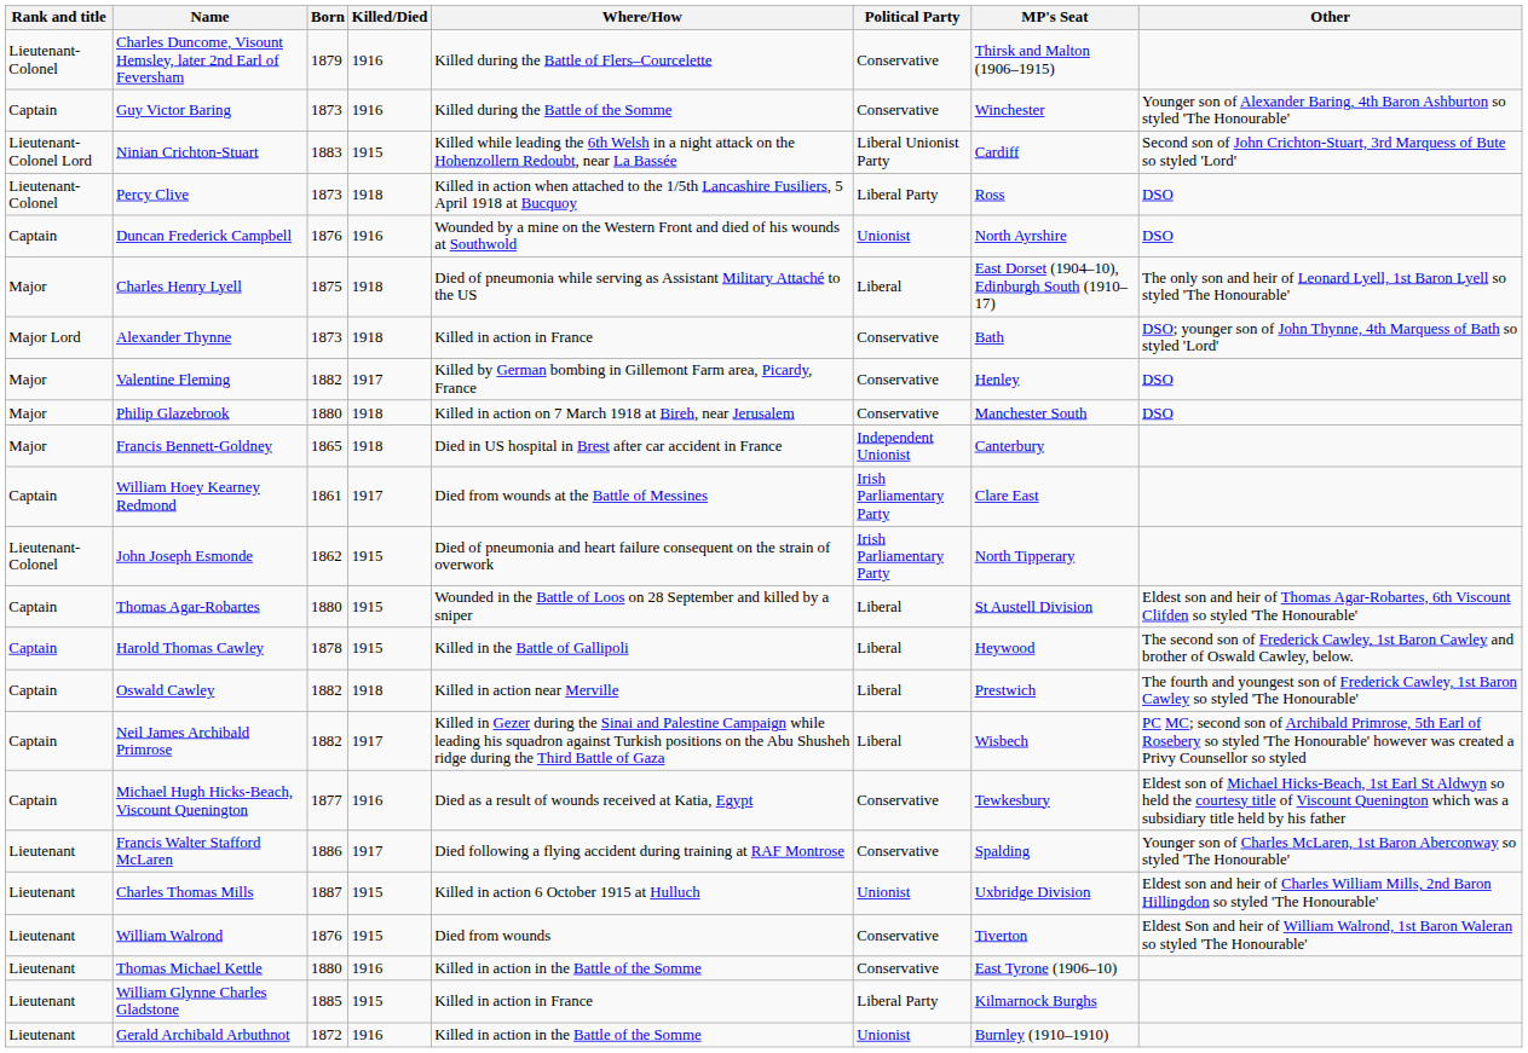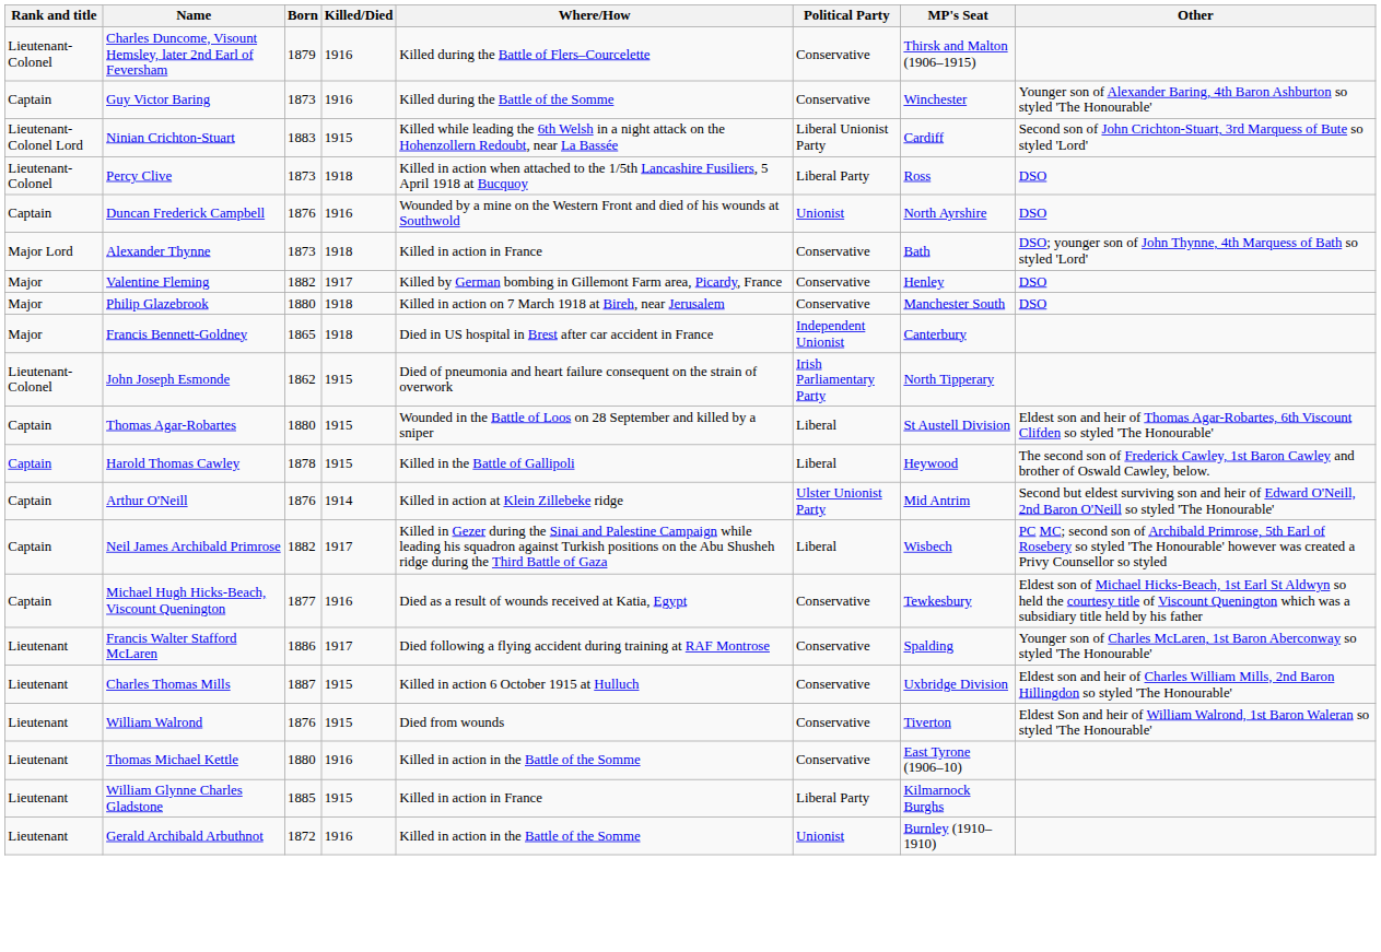- row: Major | Charles Henry Lyell | 1875 | 1918 | Died of pneumonia while serving as Assistant Military Attaché to the US | Liberal | East Dorset (1904–10), Edinburgh South (1910–17) | The only son and heir of Leonard Lyell, 1st Baron Lyell so styled 'The Honourable'
- row: Captain | William Hoey Kearney Redmond | 1861 | 1917 | Died from wounds at the Battle of Messines | Irish Parliamentary Party | Clare East
- row: Captain | Oswald Cawley | 1882 | 1918 | Killed in action near Merville | Liberal | Prestwich | The fourth and youngest son of Frederick Cawley, 1st Baron Cawley so styled 'The Honourable'
+ row: Captain | Arthur O'Neill | 1876 | 1914 | Killed in action at Klein Zillebeke ridge | Ulster Unionist Party | Mid Antrim | Second but eldest surviving son and heir of Edward O'Neill, 2nd Baron O'Neill so styled 'The Honourable'
Charles Thomas Mills | Political Party: Unionist -> Conservative
